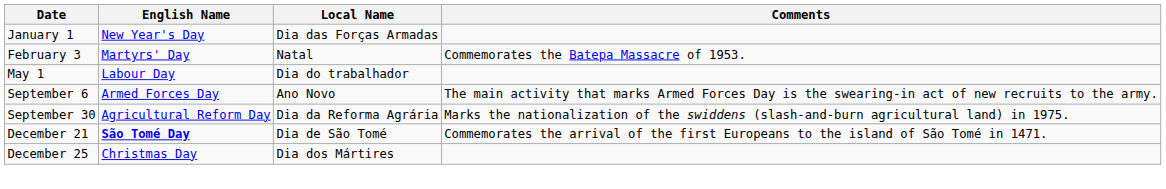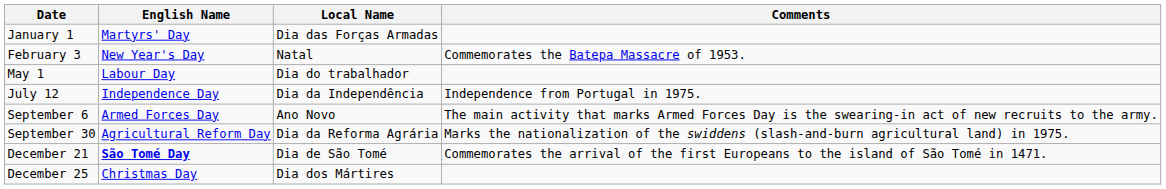January 1 | English Name: New Year's Day -> Martyrs' Day
February 3 | English Name: Martyrs' Day -> New Year's Day
+ row: July 12 | Independence Day | Dia da Independência | Independence from Portugal in 1975.
